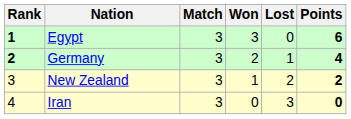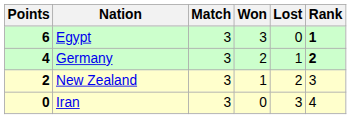columns swapped: Rank <-> Points
